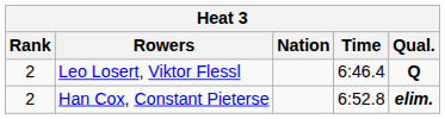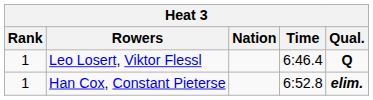Leo Losert, Viktor Flessl | Rank: 2 -> 1
Han Cox, Constant Pieterse | Rank: 2 -> 1
